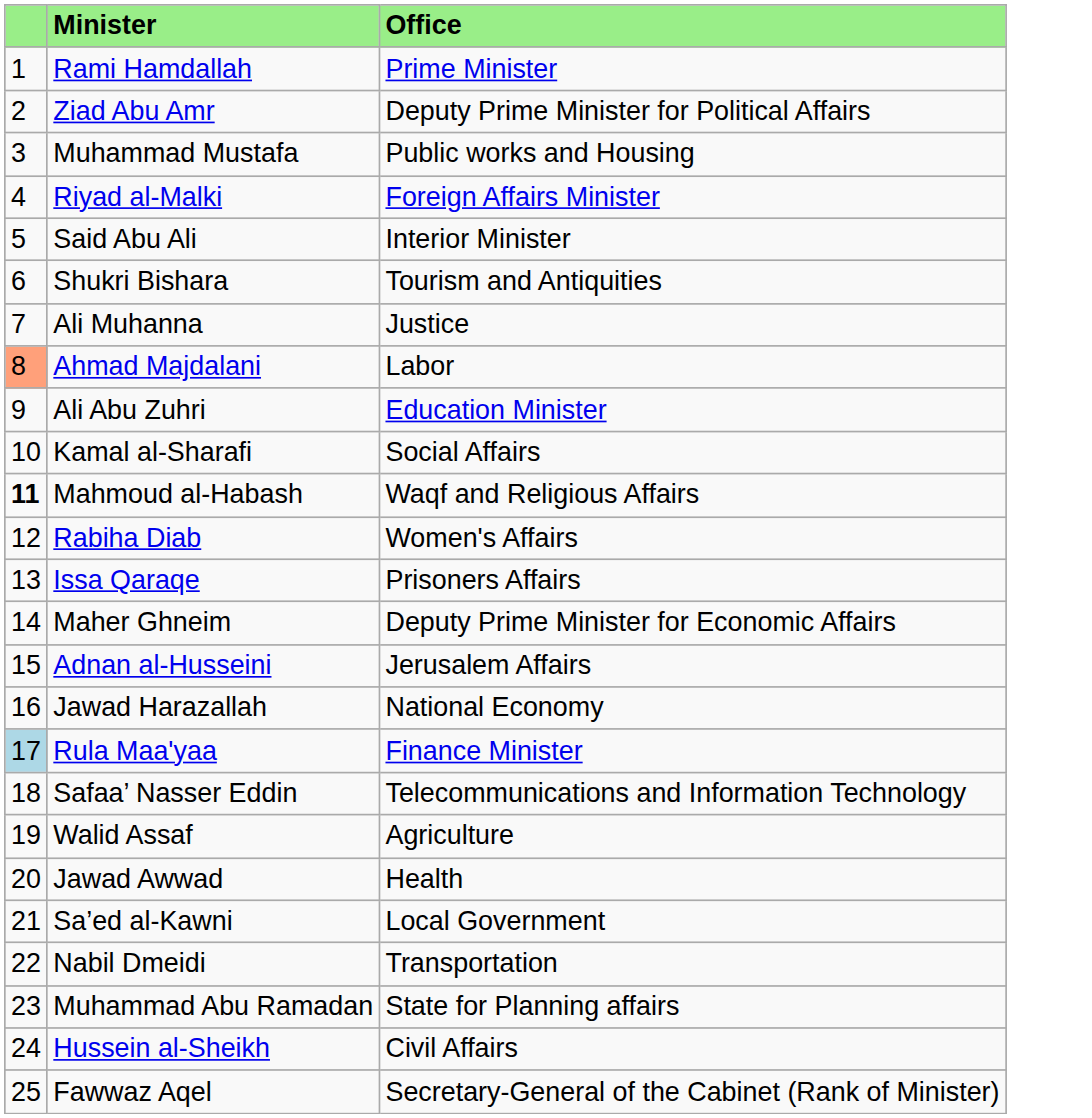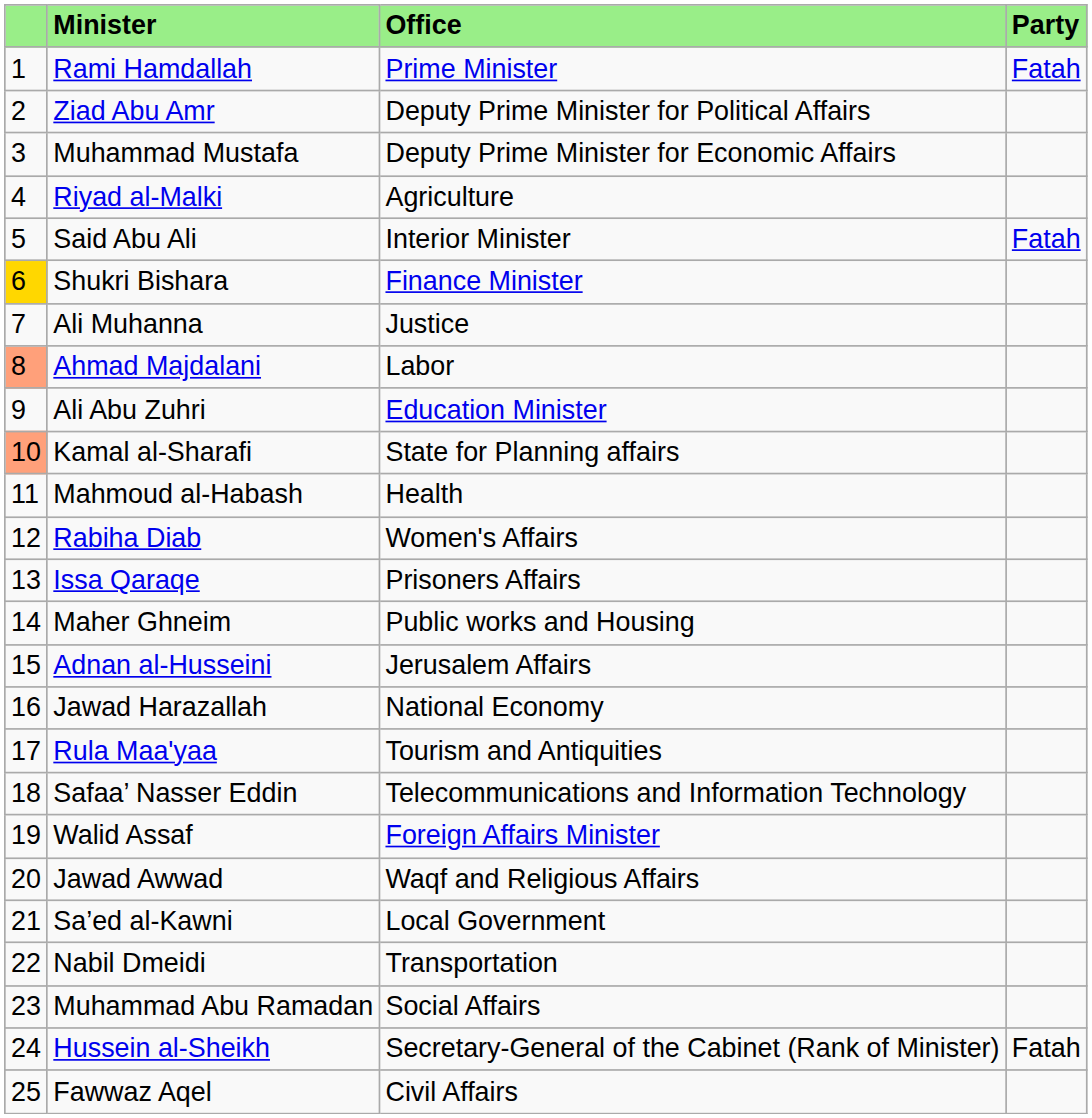+ column: Party | Fatah | Fatah | Fatah
Muhammad Mustafa | Office: Public works and Housing -> Deputy Prime Minister for Economic Affairs
Riyad al-Malki | Office: Foreign Affairs Minister -> Agriculture
Shukri Bishara | column 1: no background -> gold background
Shukri Bishara | Office: Tourism and Antiquities -> Finance Minister
Kamal al-Sharafi | column 1: no background -> lightsalmon background
Kamal al-Sharafi | Office: Social Affairs -> State for Planning affairs
Mahmoud al-Habash | column 1: bold -> normal
Mahmoud al-Habash | Office: Waqf and Religious Affairs -> Health
Maher Ghneim | Office: Deputy Prime Minister for Economic Affairs -> Public works and Housing
Rula Maa'yaa | column 1: lightblue background -> no background
Rula Maa'yaa | Office: Finance Minister -> Tourism and Antiquities
Walid Assaf | Office: Agriculture -> Foreign Affairs Minister
Jawad Awwad | Office: Health -> Waqf and Religious Affairs
Muhammad Abu Ramadan | Office: State for Planning affairs -> Social Affairs
Hussein al-Sheikh | Office: Civil Affairs -> Secretary-General of the Cabinet (Rank of Minister)
Fawwaz Aqel | Office: Secretary-General of the Cabinet (Rank of Minister) -> Civil Affairs
